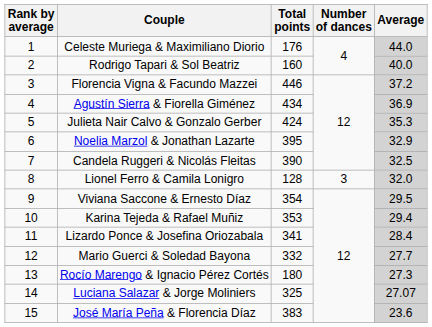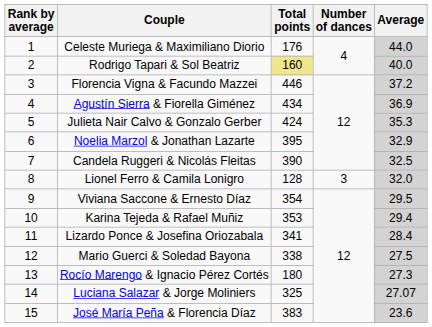Rodrigo Tapari & Sol Beatriz | Total points: no background -> khaki background
Mario Guerci & Soledad Bayona | Total points: 332 -> 338
Mario Guerci & Soledad Bayona | Average: 27.7 -> 27.5
